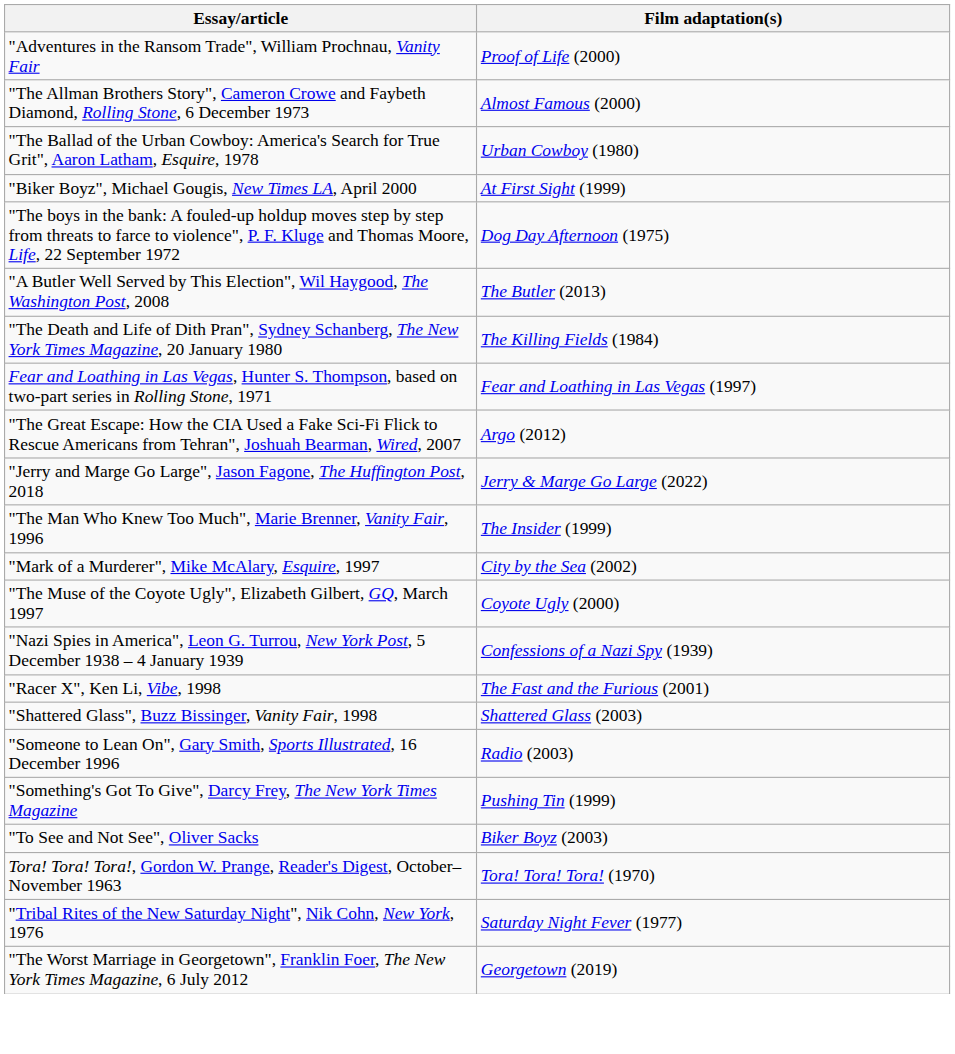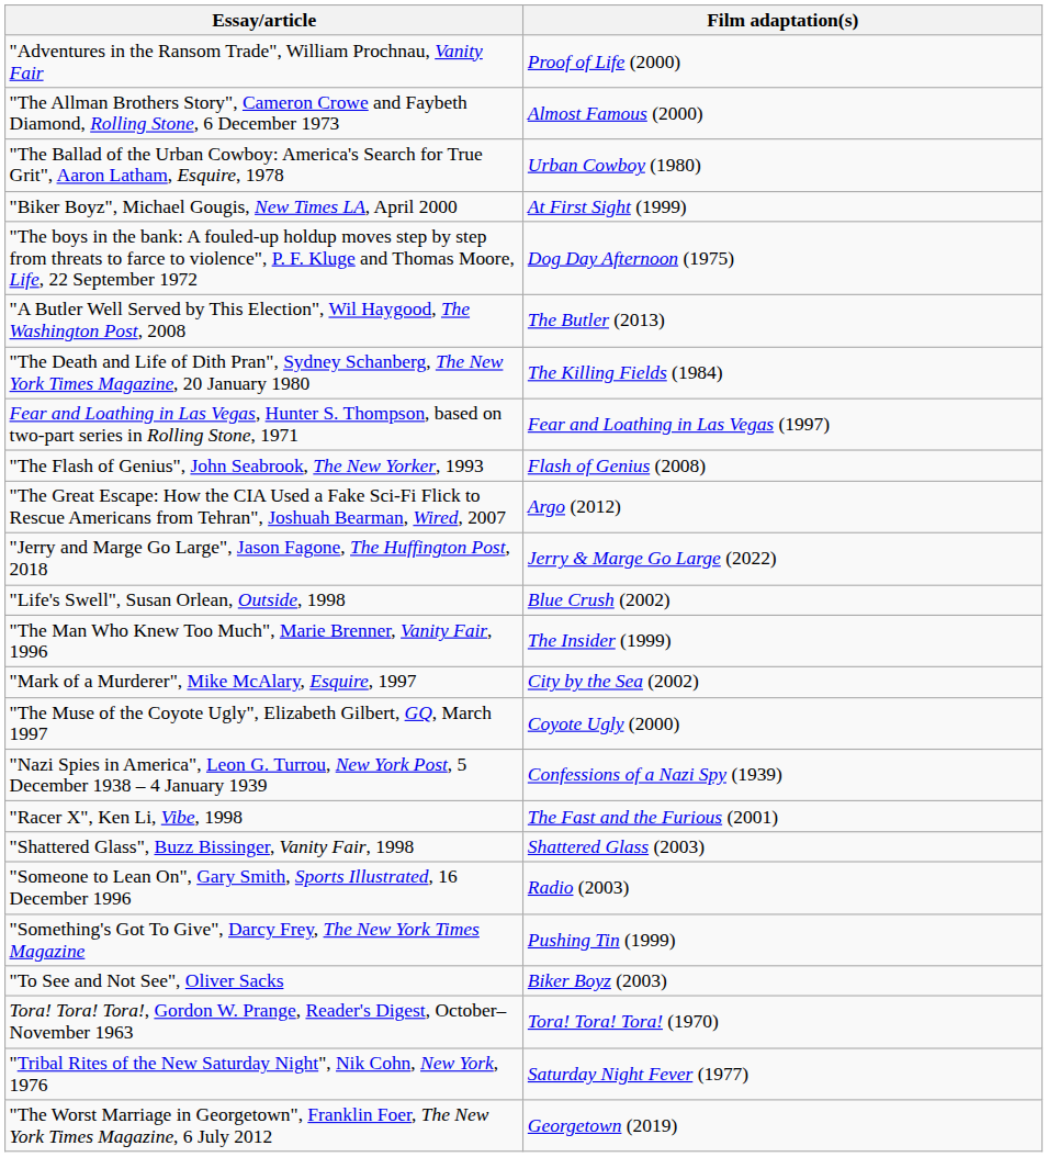+ row: "The Flash of Genius", John Seabrook, The New Yorker, 1993 | Flash of Genius (2008)
+ row: "Life's Swell", Susan Orlean, Outside, 1998 | Blue Crush (2002)
